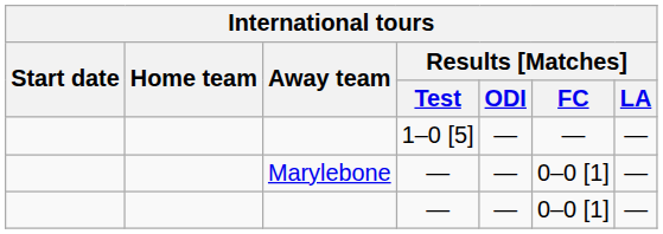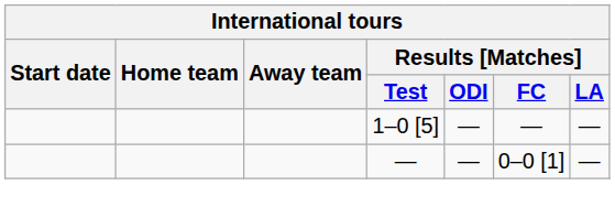- row: Marylebone | — | — | 0–0 [1] | —
